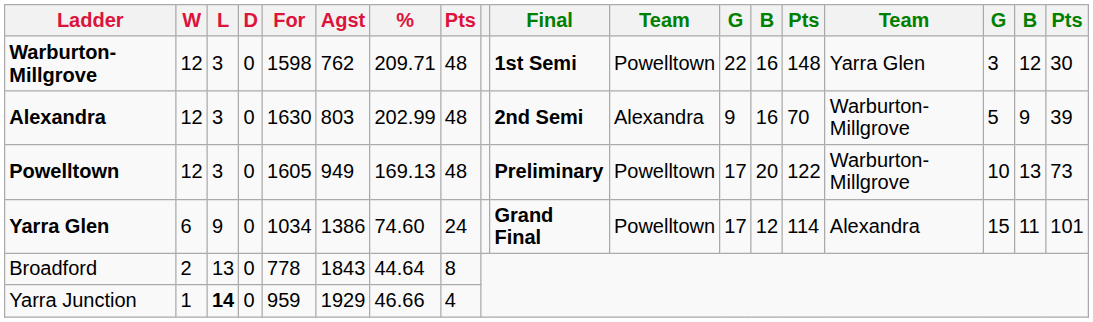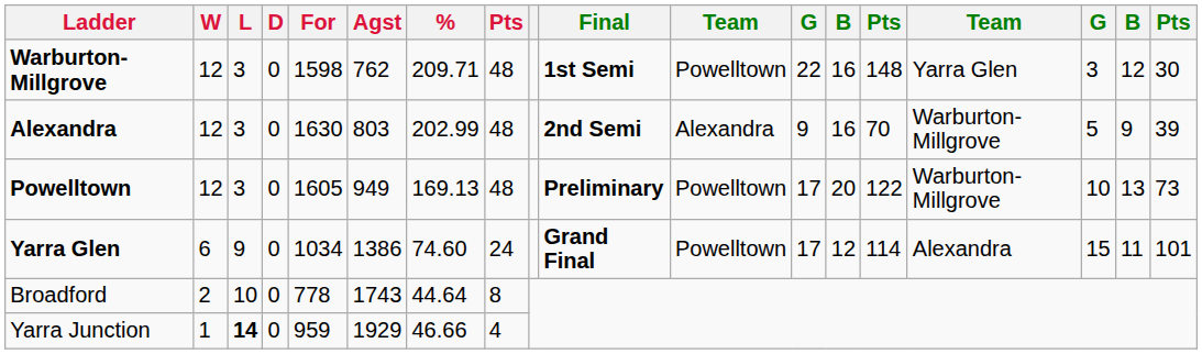Broadford | L: 13 -> 10
Broadford | Agst: 1843 -> 1743
